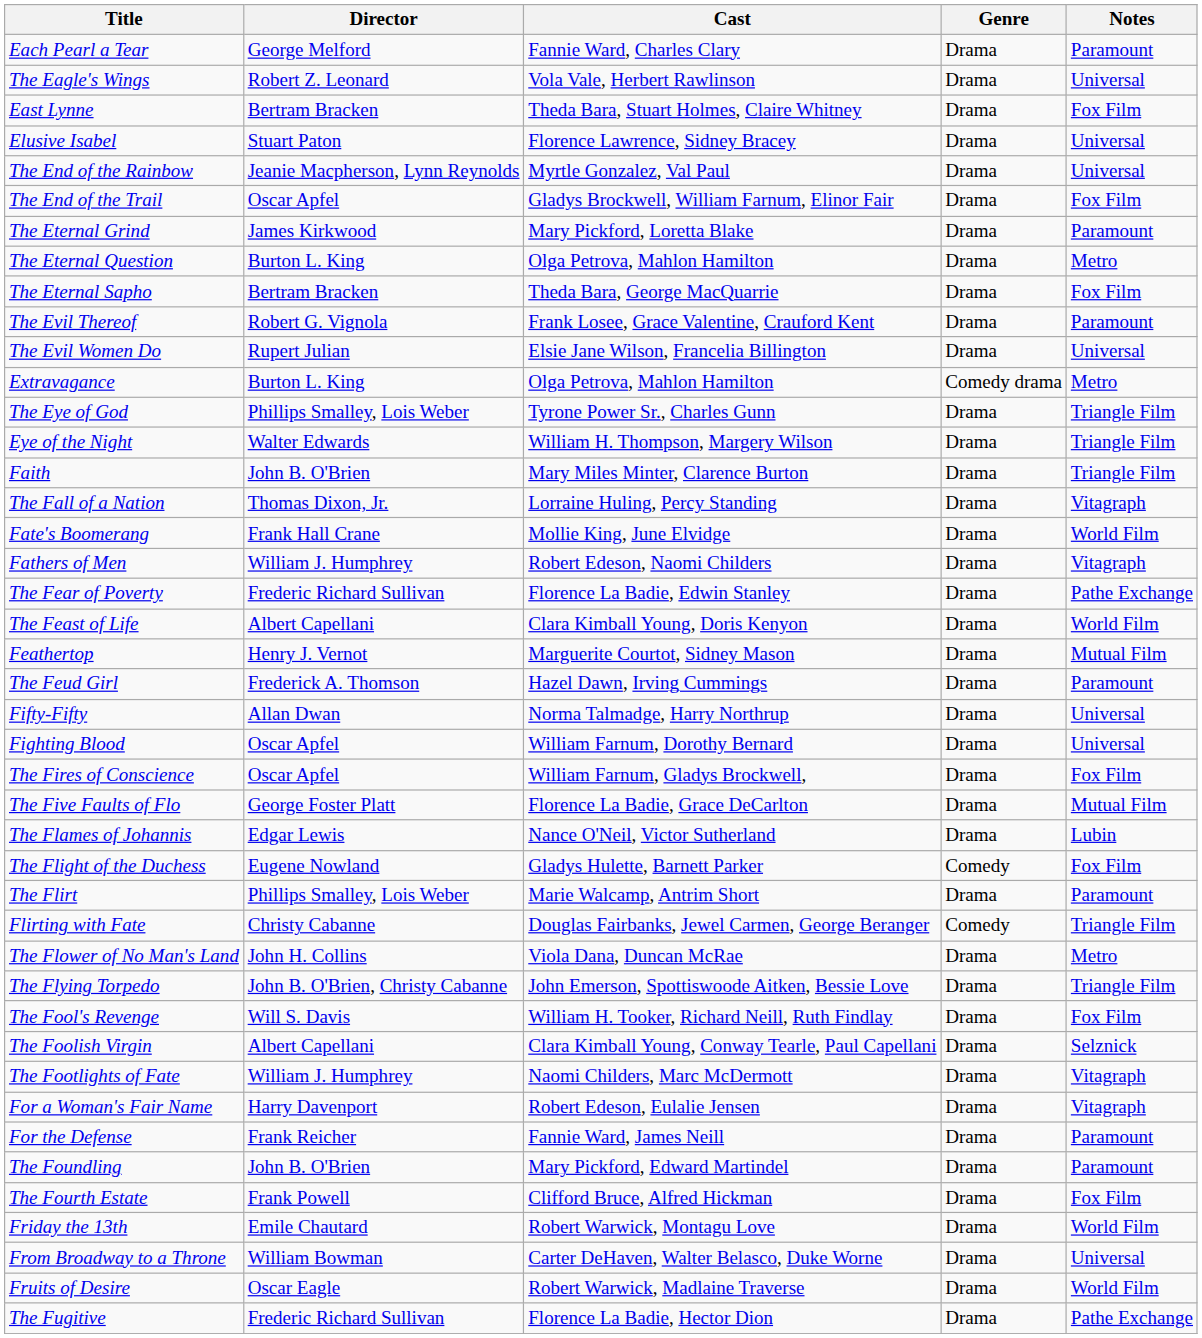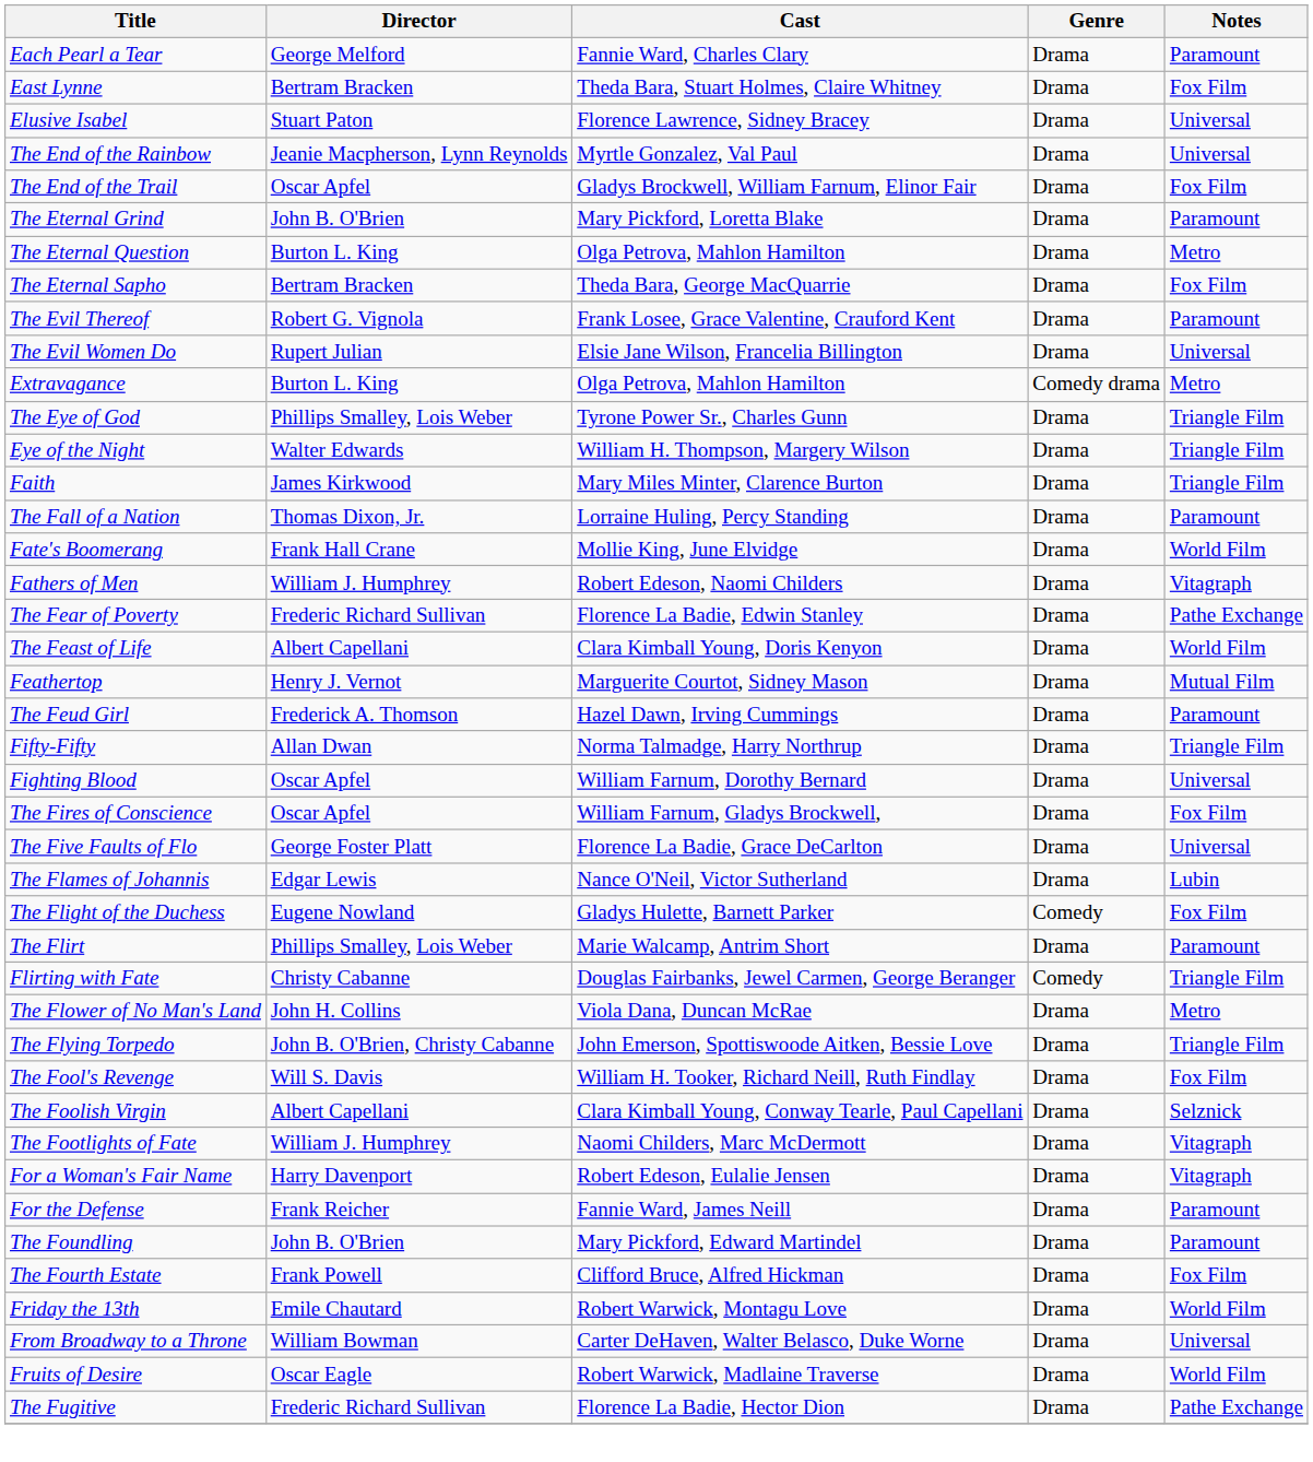- row: The Eagle's Wings | Robert Z. Leonard | Vola Vale, Herbert Rawlinson | Drama | Universal
The Eternal Grind | Director: James Kirkwood -> John B. O'Brien
Faith | Director: John B. O'Brien -> James Kirkwood
The Fall of a Nation | Notes: Vitagraph -> Paramount
Fifty-Fifty | Notes: Universal -> Triangle Film
The Five Faults of Flo | Notes: Mutual Film -> Universal
